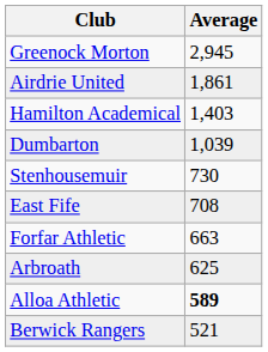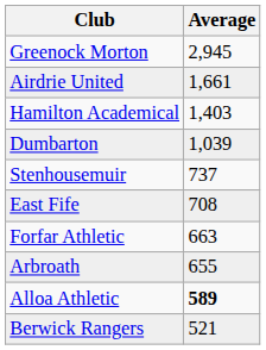Airdrie United | Average: 1,861 -> 1,661
Stenhousemuir | Average: 730 -> 737
Arbroath | Average: 625 -> 655
